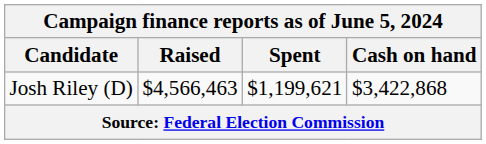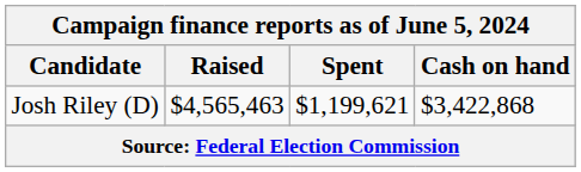Josh Riley (D) | Raised: $4,566,463 -> $4,565,463
